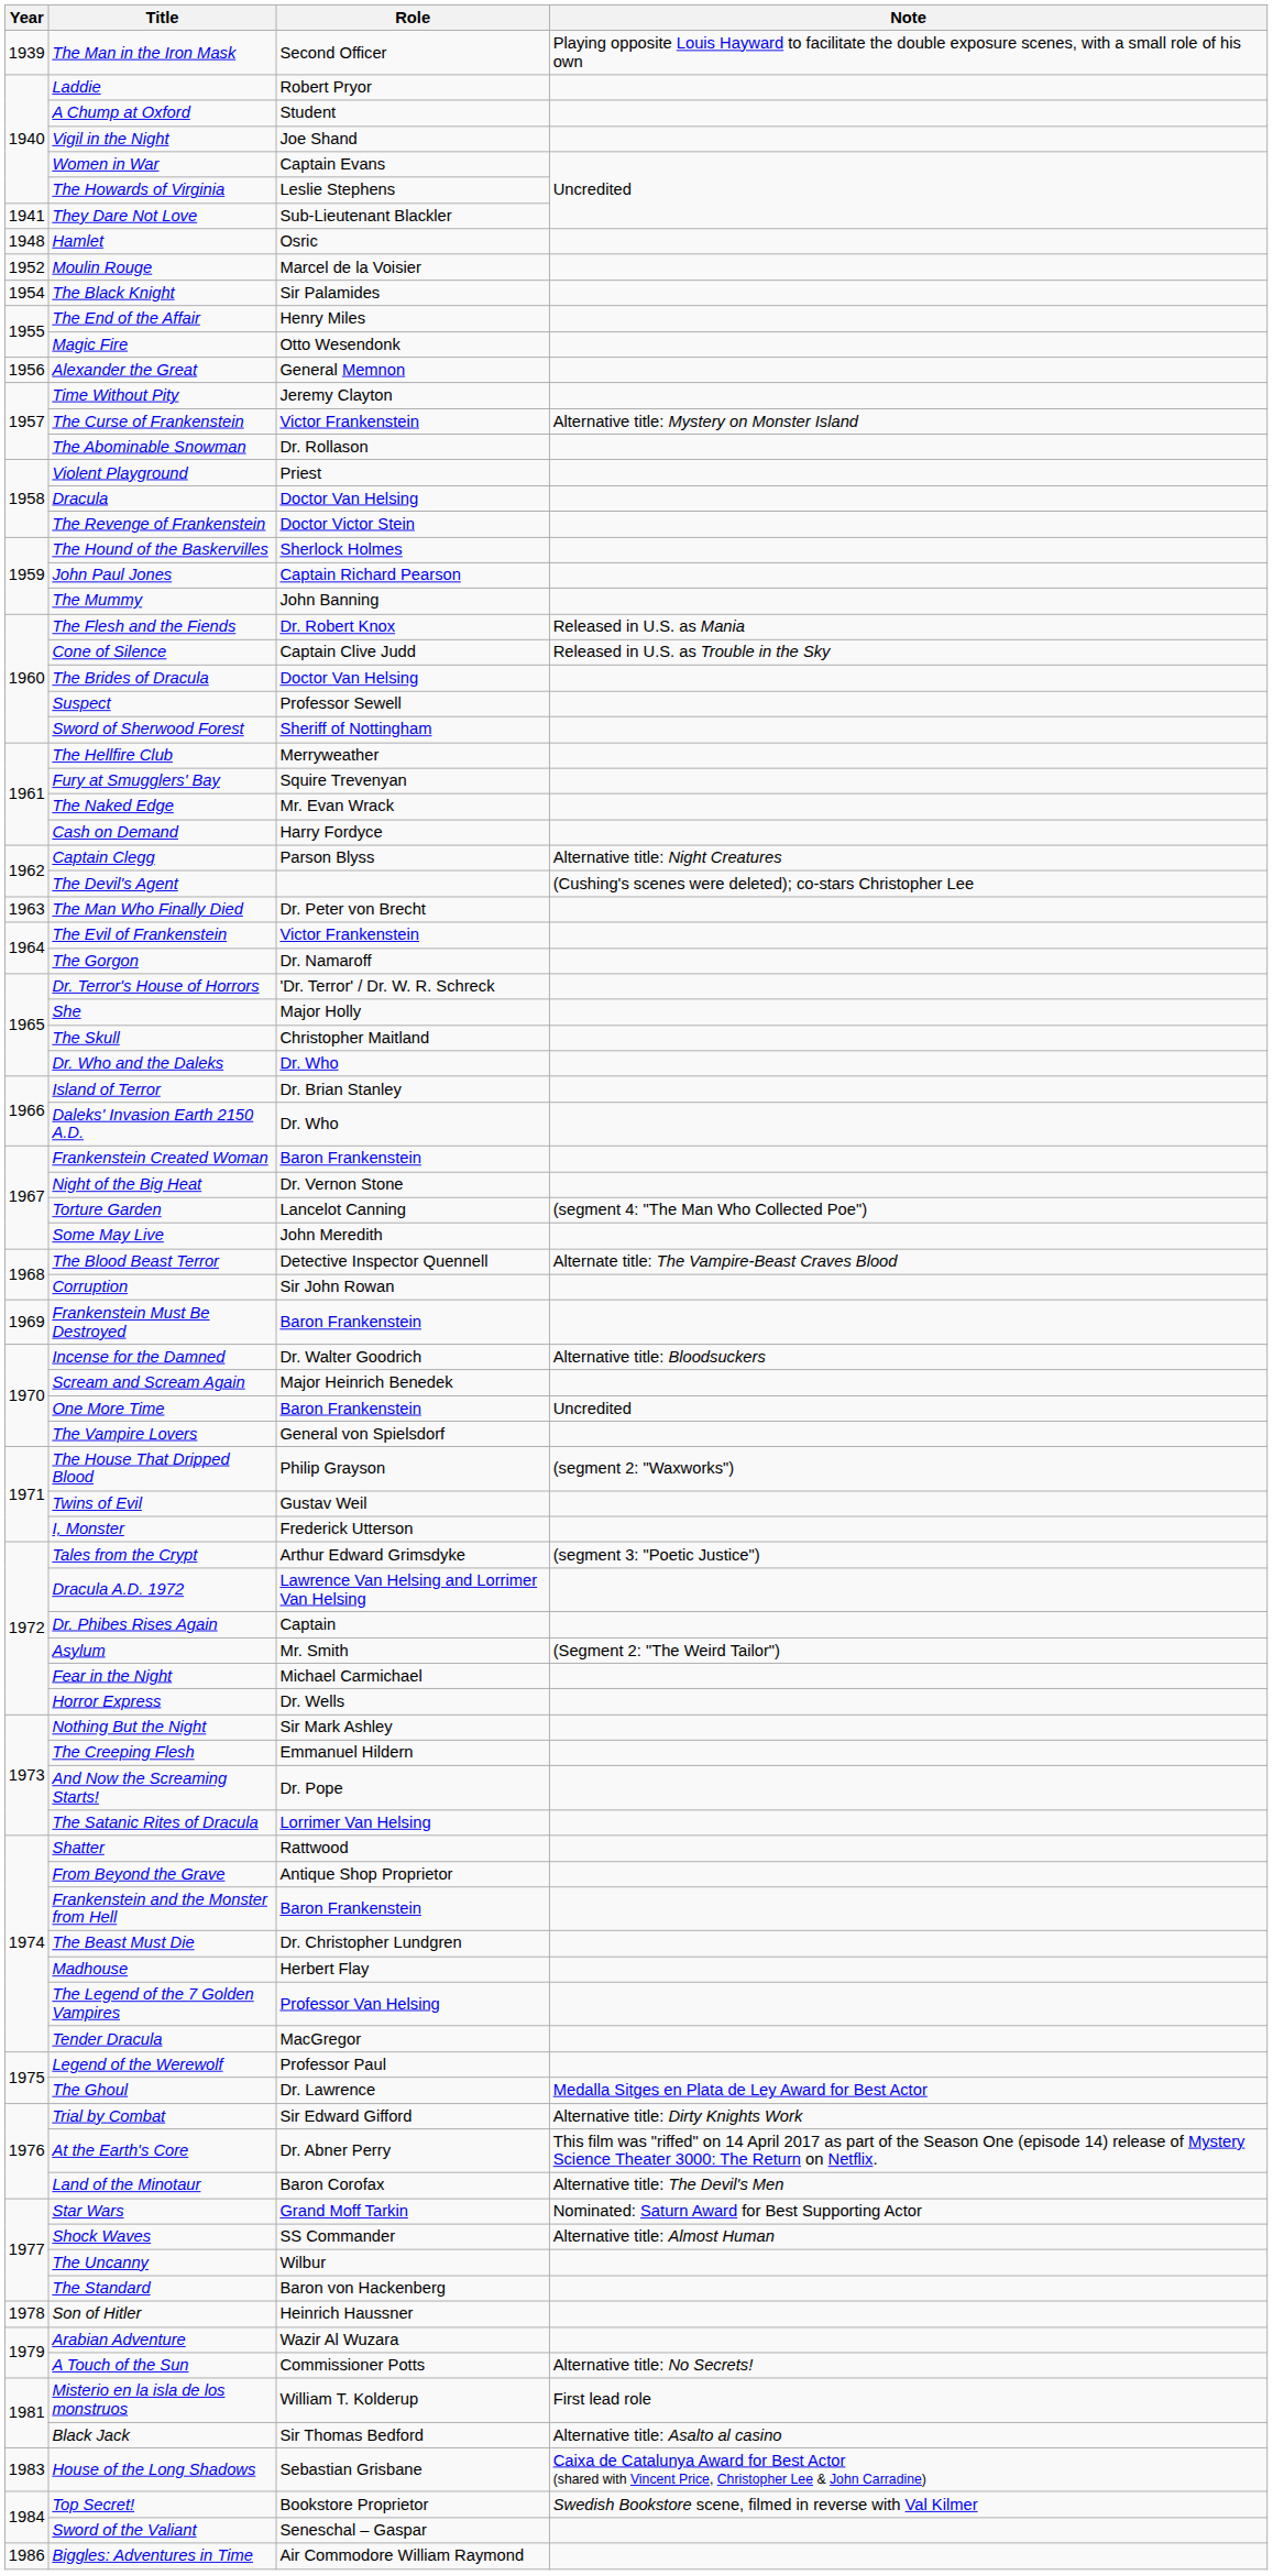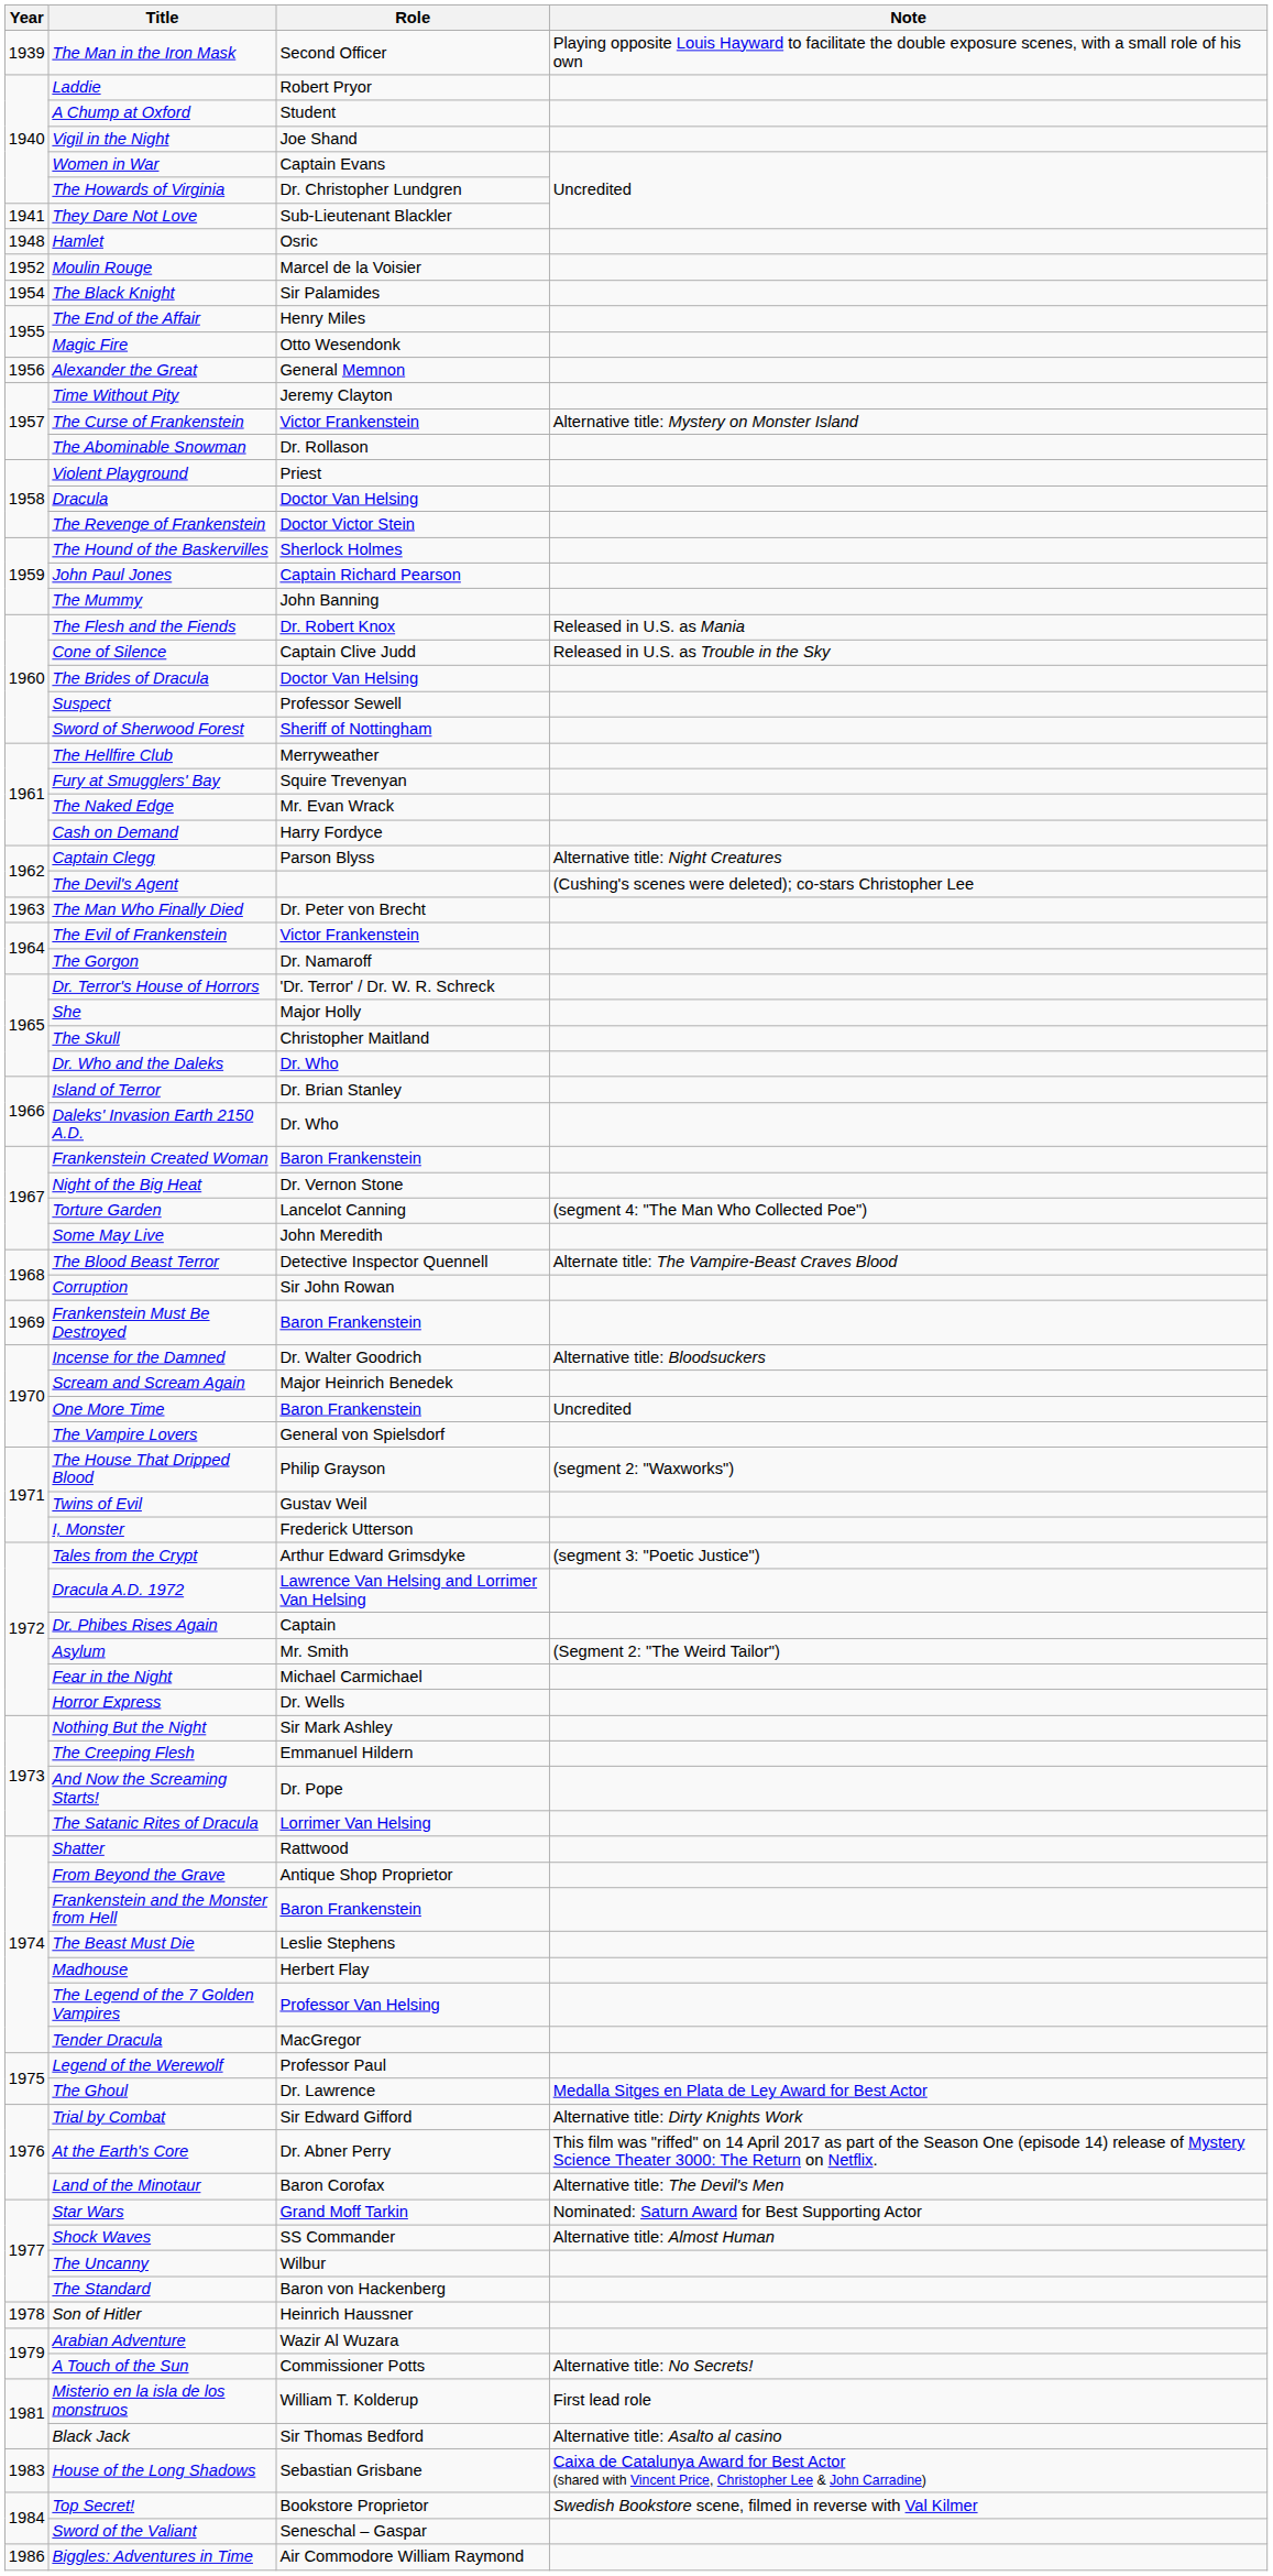The Howards of Virginia | Role: Leslie Stephens -> Dr. Christopher Lundgren
The Beast Must Die | Role: Dr. Christopher Lundgren -> Leslie Stephens
